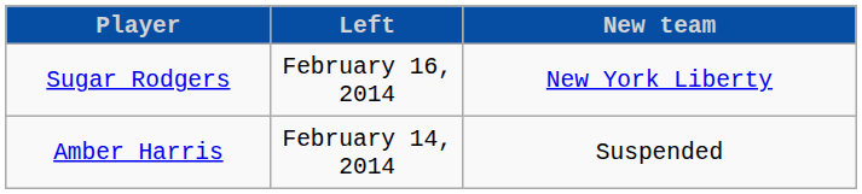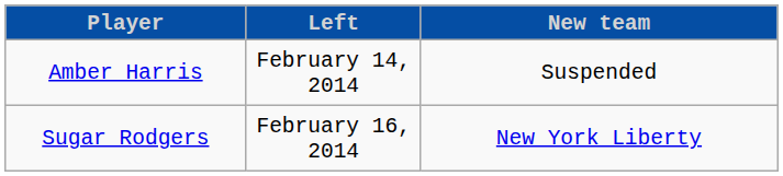rows swapped: Amber Harris <-> Sugar Rodgers
